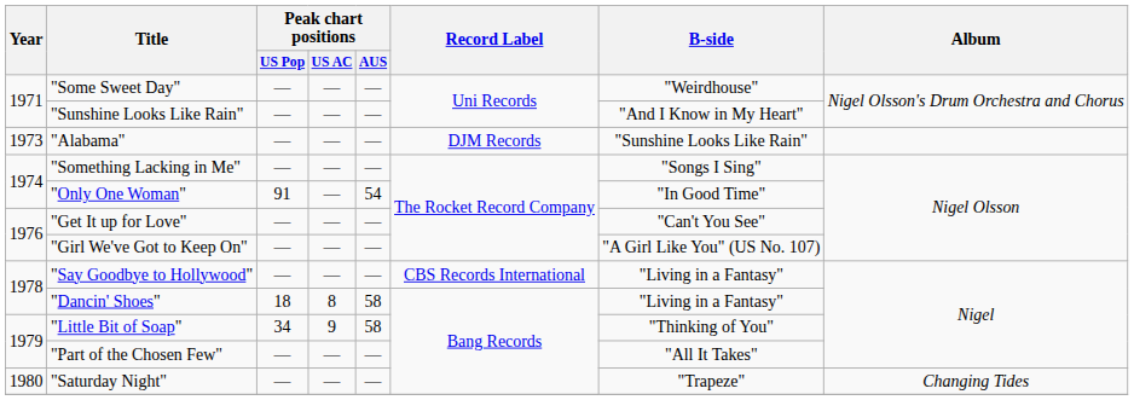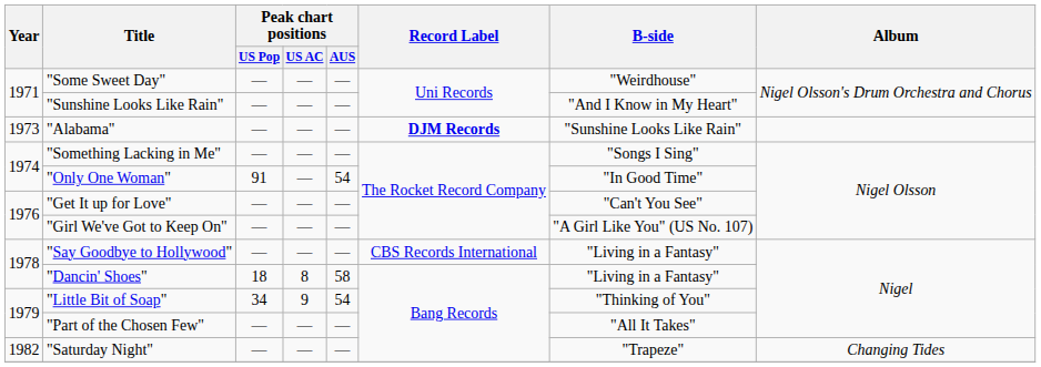"Alabama" | Record Label: normal -> bold
"Little Bit of Soap" | Peak chart positions / AUS: 58 -> 54
"Saturday Night" | Year: 1980 -> 1982
